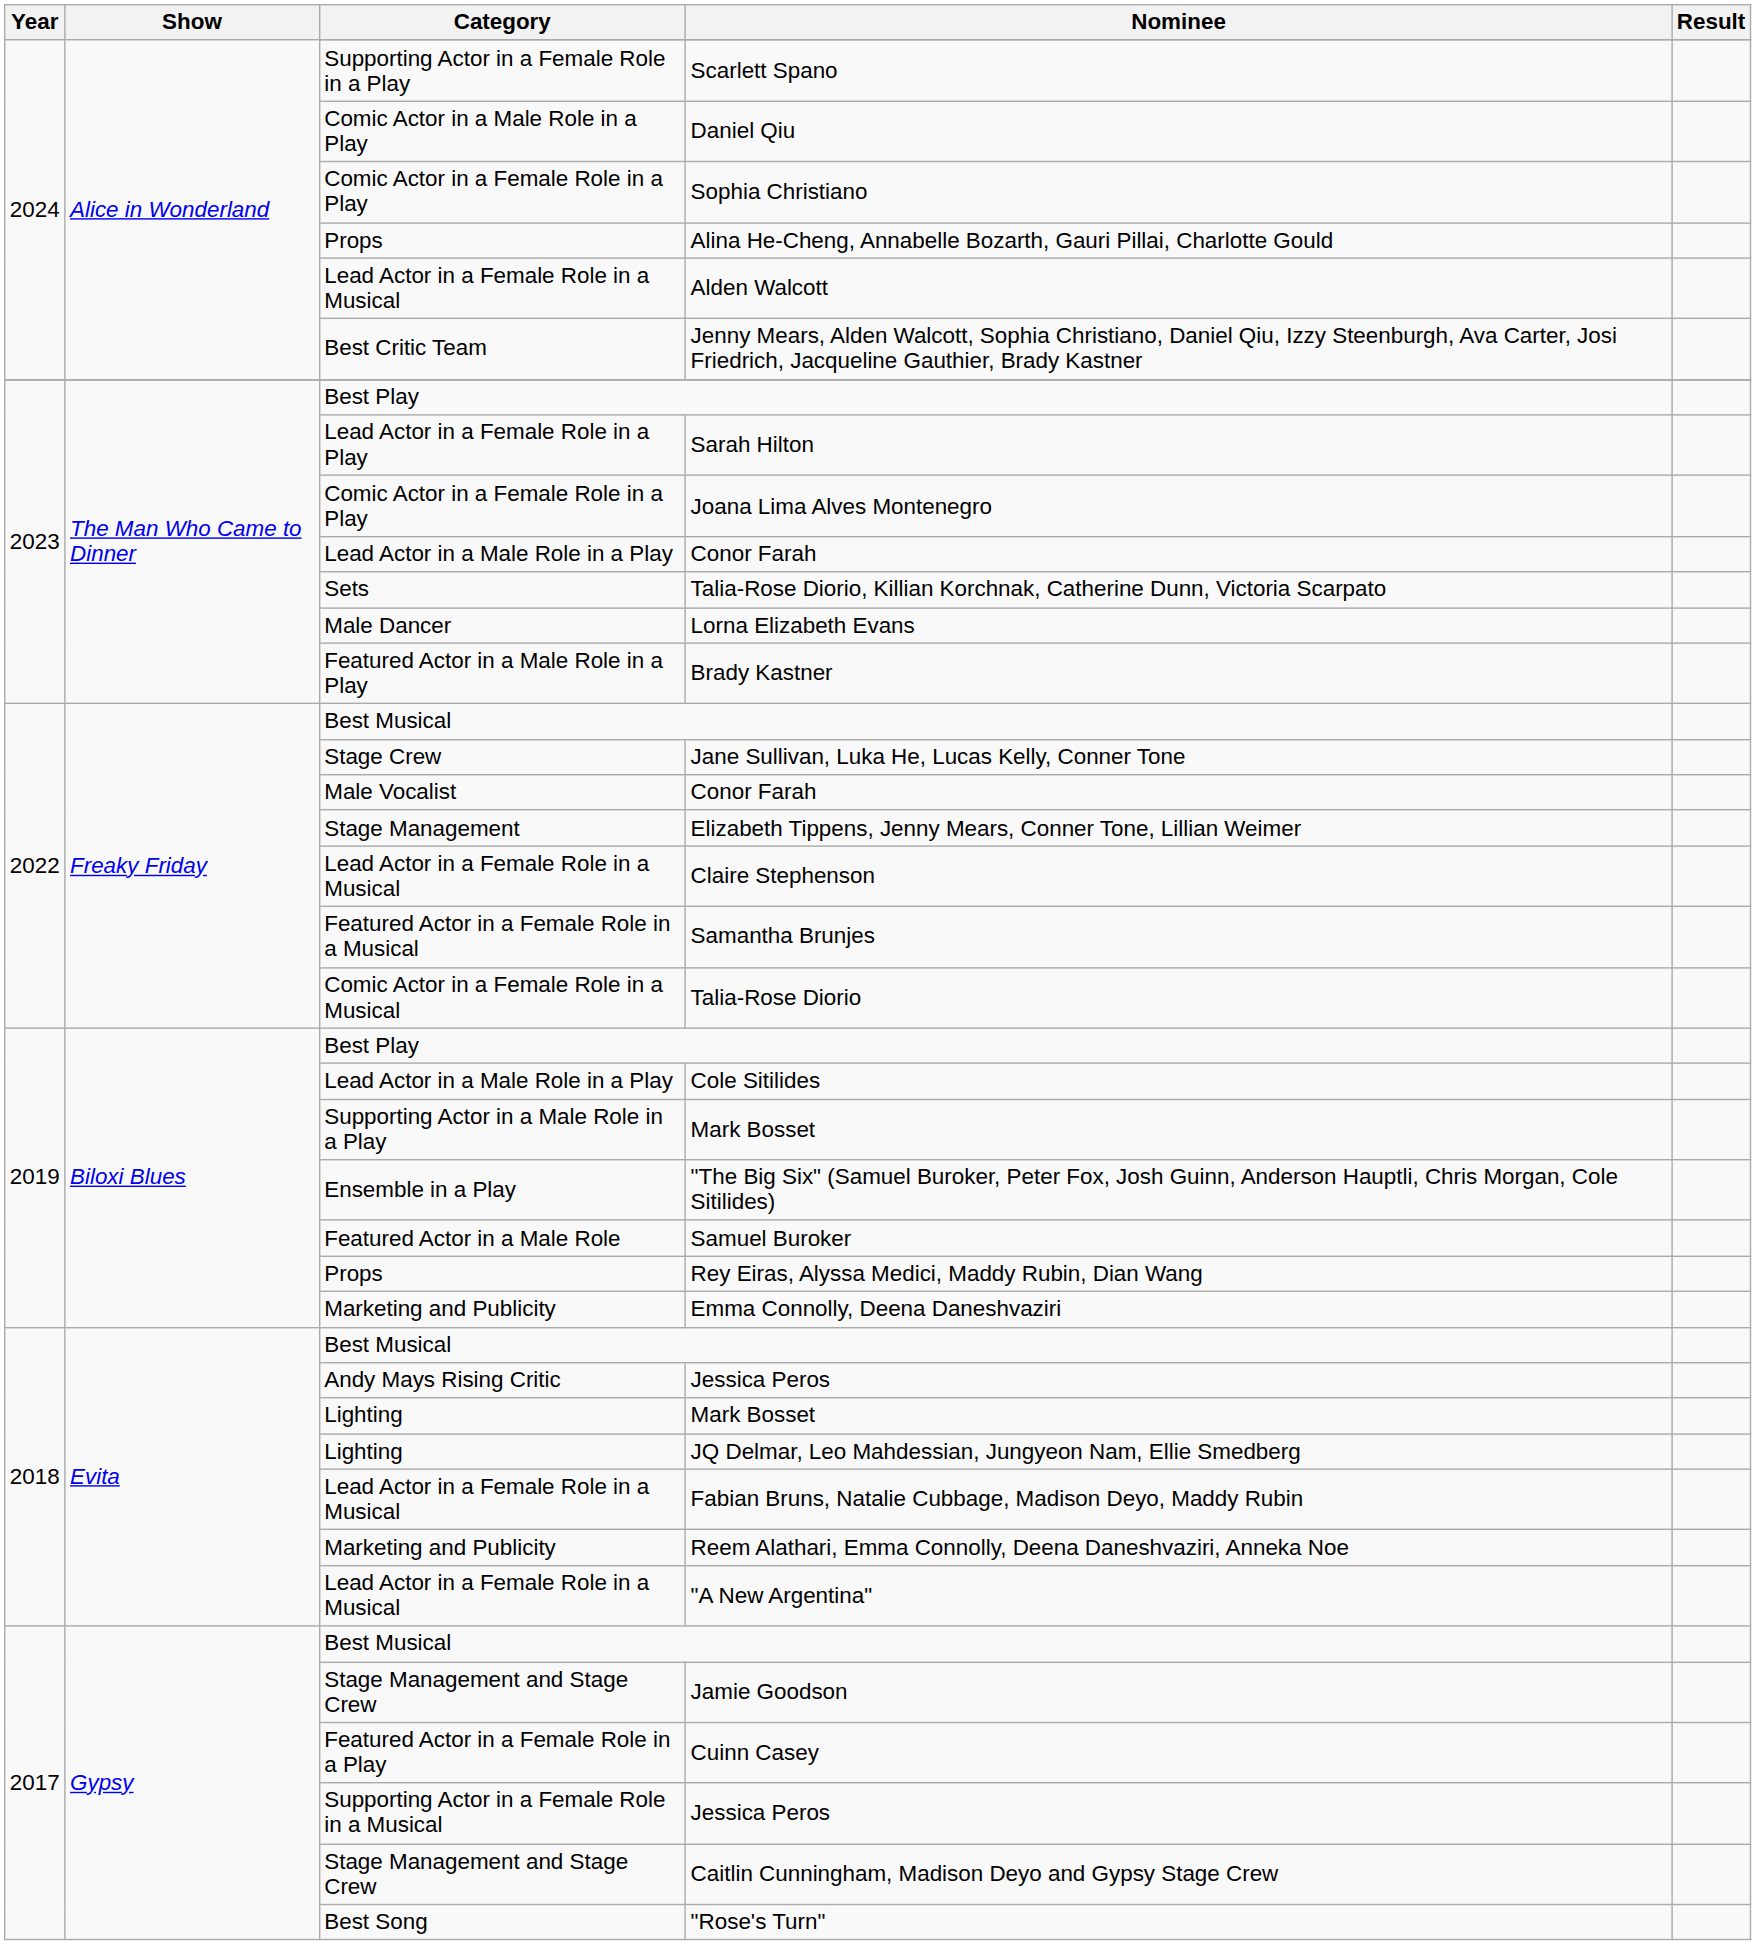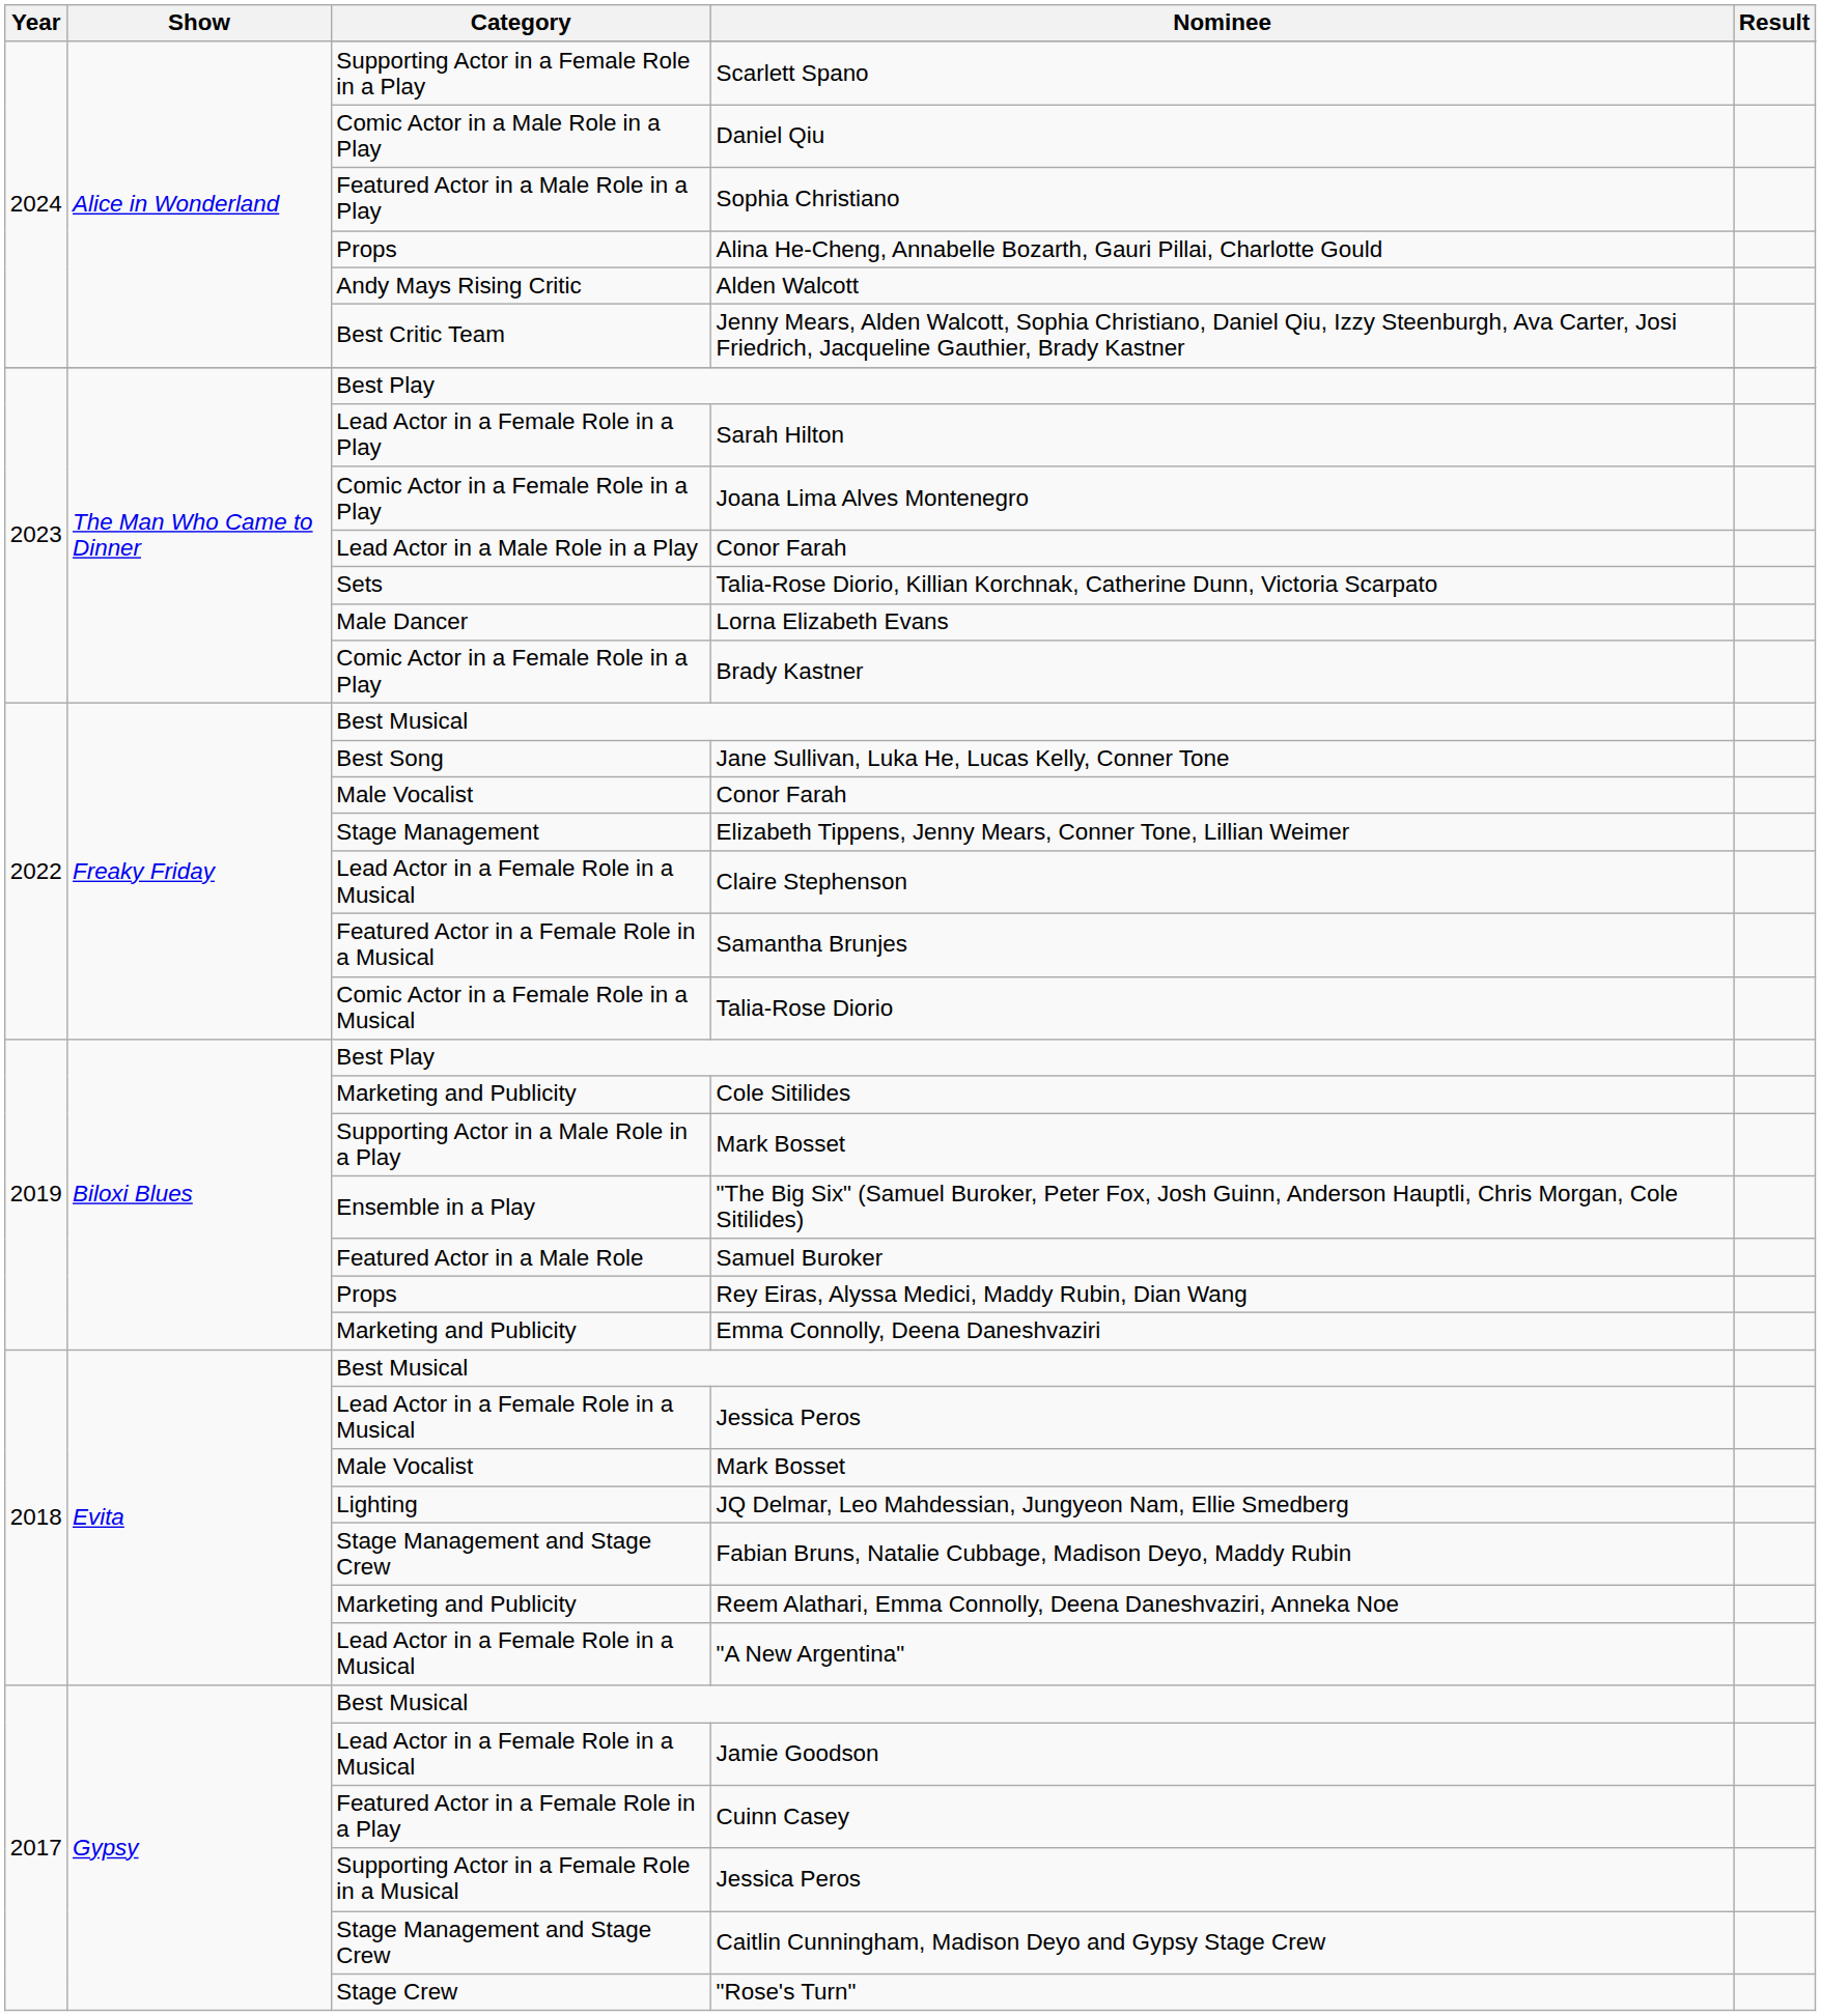Sophia Christiano | Category: Comic Actor in a Female Role in a Play -> Featured Actor in a Male Role in a Play
Alden Walcott | Category: Lead Actor in a Female Role in a Musical -> Andy Mays Rising Critic
Brady Kastner | Category: Featured Actor in a Male Role in a Play -> Comic Actor in a Female Role in a Play
Jane Sullivan, Luka He, Lucas Kelly, Conner Tone | Category: Stage Crew -> Best Song
Cole Sitilides | Category: Lead Actor in a Male Role in a Play -> Marketing and Publicity
2018 / Jessica Peros | Category: Andy Mays Rising Critic -> Lead Actor in a Female Role in a Musical
2018 / Mark Bosset | Category: Lighting -> Male Vocalist
Fabian Bruns, Natalie Cubbage, Madison Deyo, Maddy Rubin | Category: Lead Actor in a Female Role in a Musical -> Stage Management and Stage Crew
Jamie Goodson | Category: Stage Management and Stage Crew -> Lead Actor in a Female Role in a Musical
"Rose's Turn" | Category: Best Song -> Stage Crew
